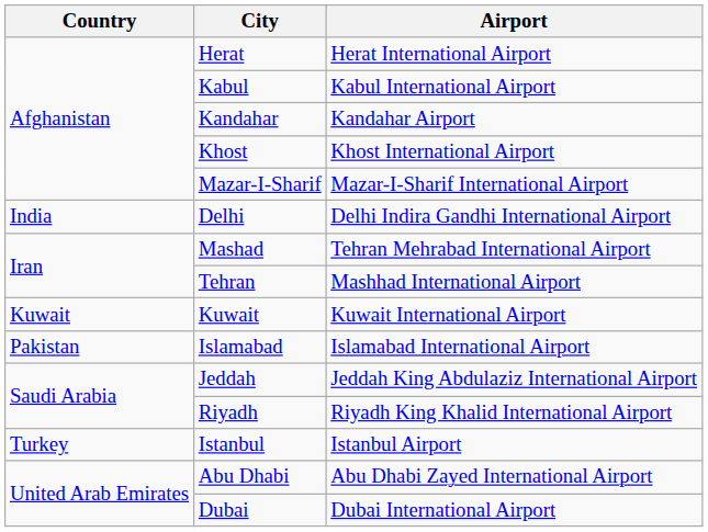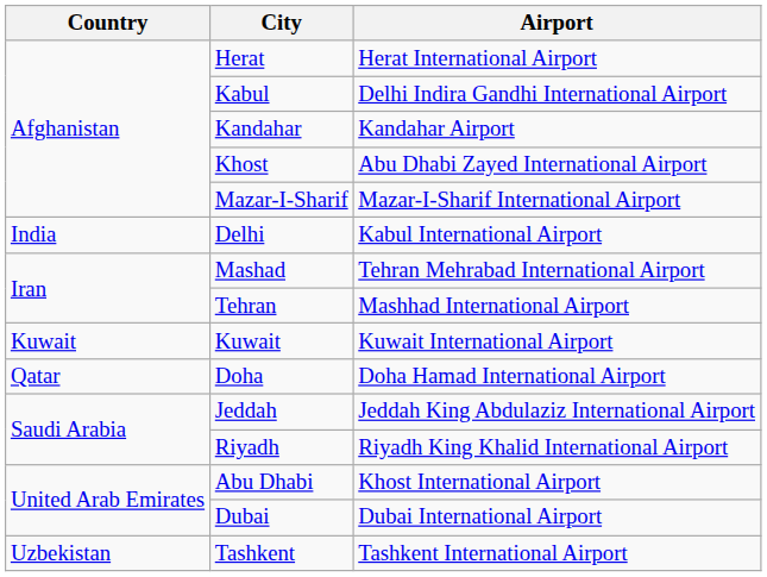Kabul | Airport: Kabul International Airport -> Delhi Indira Gandhi International Airport
Khost | Airport: Khost International Airport -> Abu Dhabi Zayed International Airport
Delhi | Airport: Delhi Indira Gandhi International Airport -> Kabul International Airport
- row: Pakistan | Islamabad | Islamabad International Airport
+ row: Qatar | Doha | Doha Hamad International Airport
- row: Turkey | Istanbul | Istanbul Airport
Abu Dhabi | Airport: Abu Dhabi Zayed International Airport -> Khost International Airport
+ row: Uzbekistan | Tashkent | Tashkent International Airport
